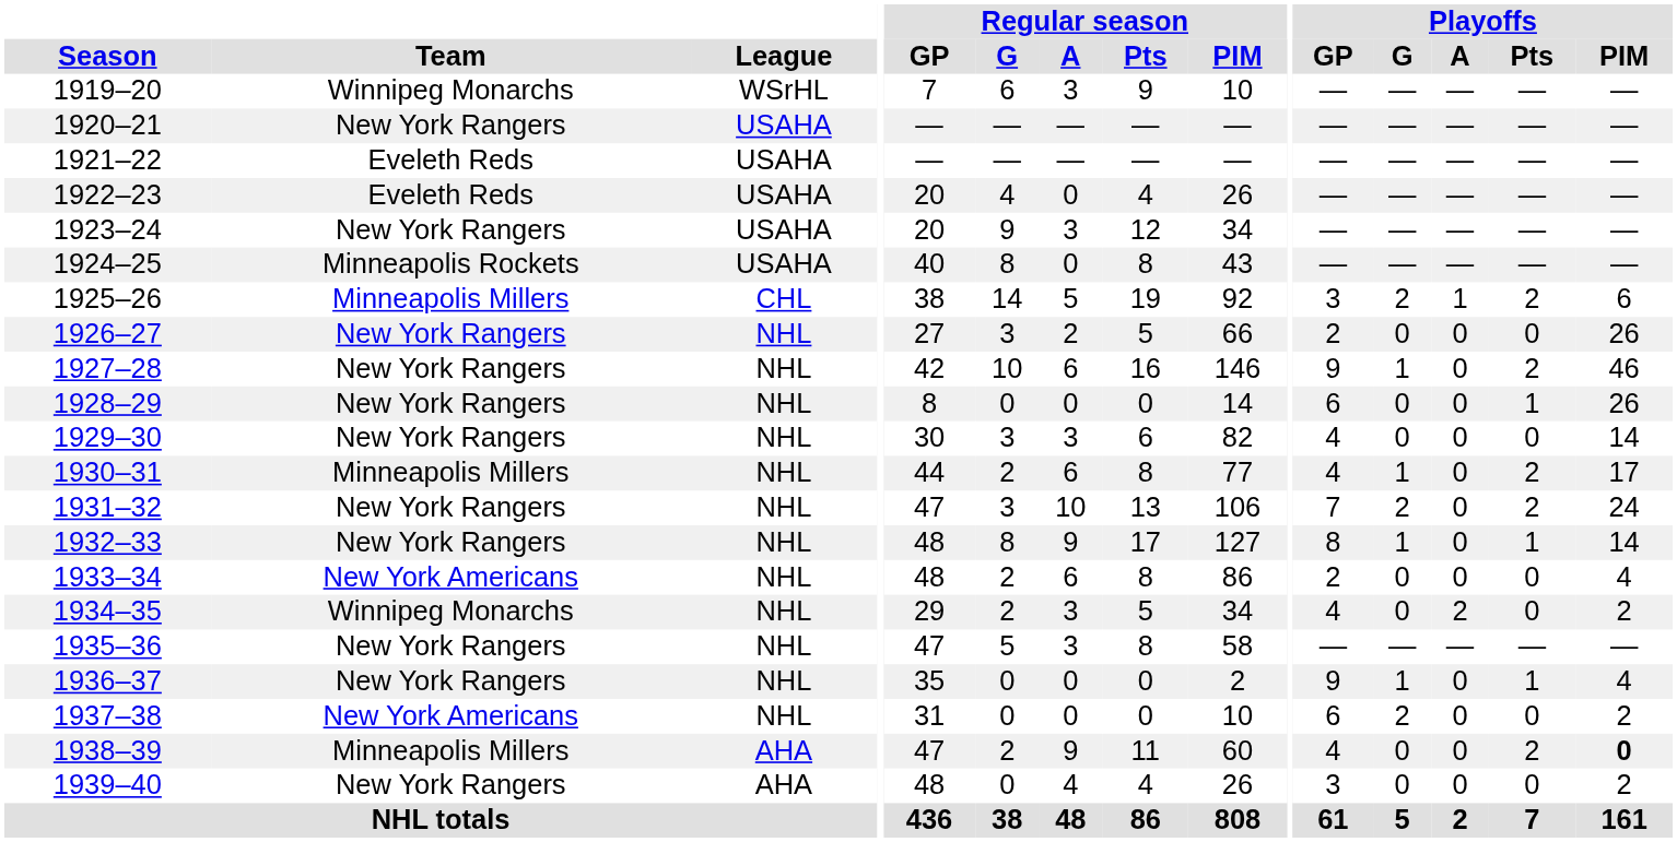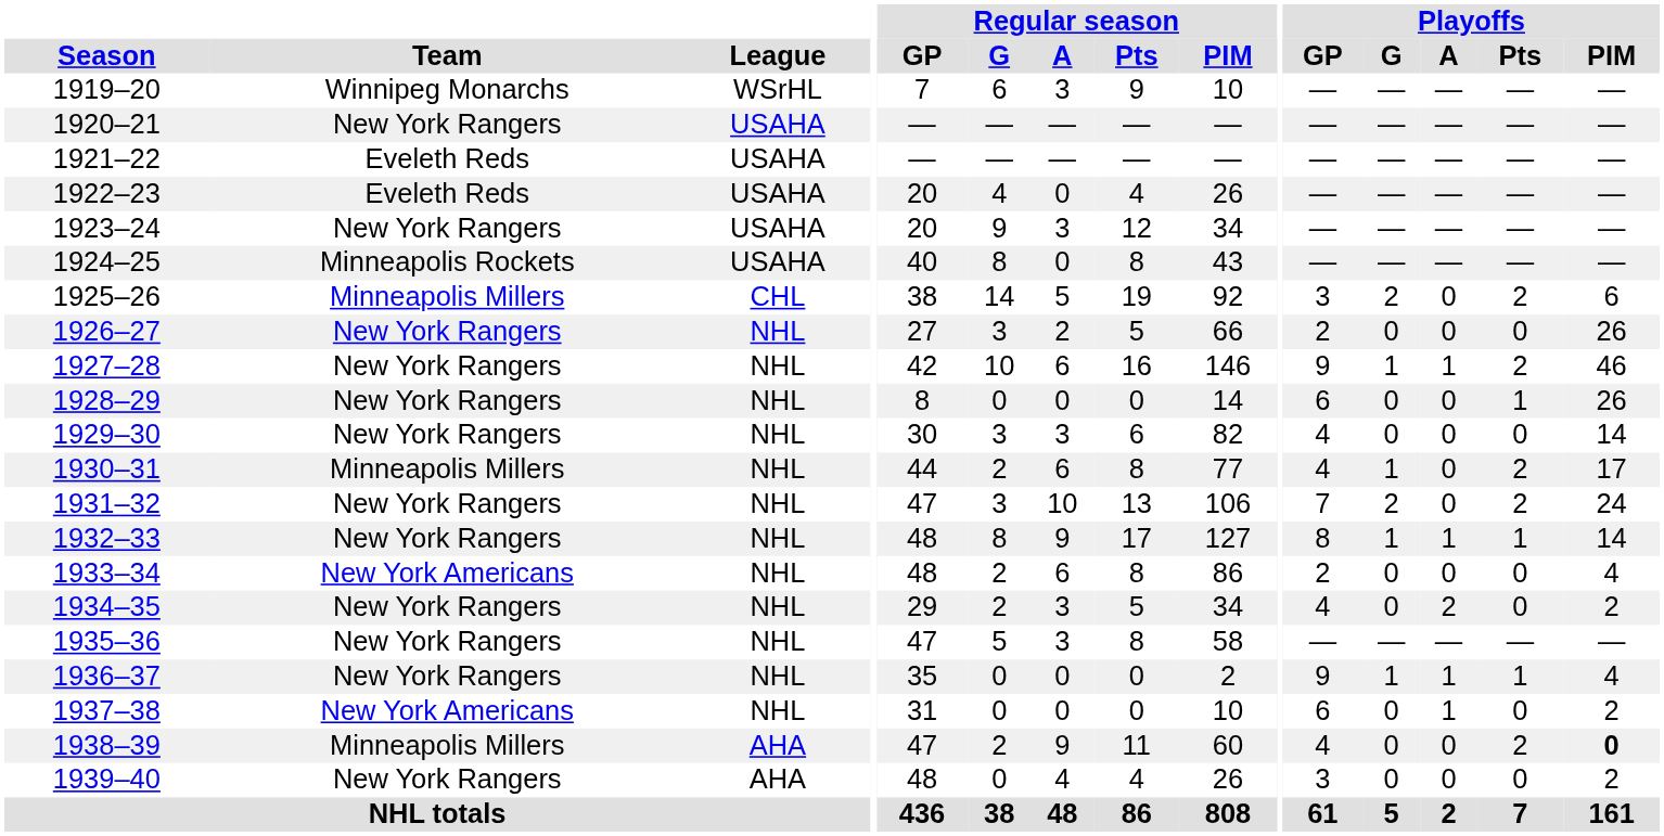1925–26 | Playoffs / A: 1 -> 0
1927–28 | Playoffs / A: 0 -> 1
1932–33 | Playoffs / A: 0 -> 1
1934–35 | Team: Winnipeg Monarchs -> New York Rangers
1936–37 | Playoffs / A: 0 -> 1
1937–38 | Playoffs / G: 2 -> 0
1937–38 | Playoffs / A: 0 -> 1
